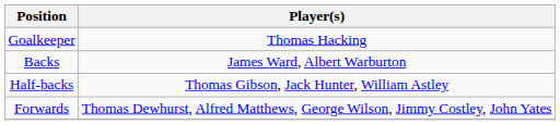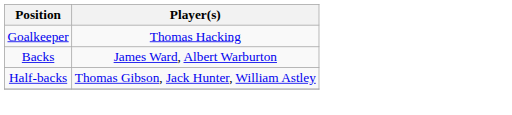- row: Forwards | Thomas Dewhurst, Alfred Matthews, George Wilson, Jimmy Costley, John Yates
